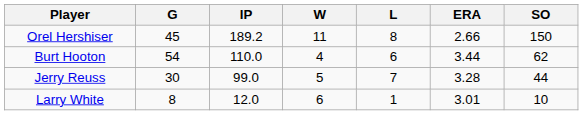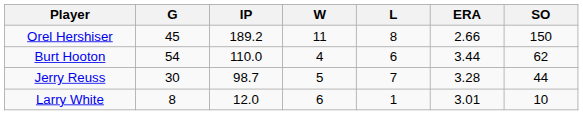Jerry Reuss | IP: 99.0 -> 98.7
